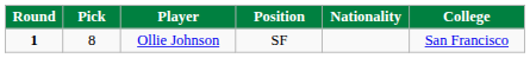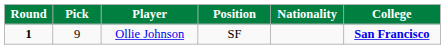Ollie Johnson | Pick: 8 -> 9
Ollie Johnson | College: normal -> bold
